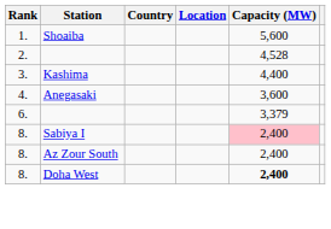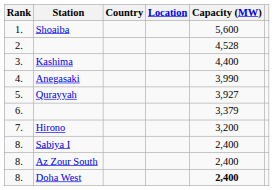Anegasaki | Capacity (MW): 3,600 -> 3,990
+ row: 5. | Qurayyah | 3,927
+ row: 7. | Hirono | 3,200
Sabiya I | Capacity (MW): pink background -> no background
